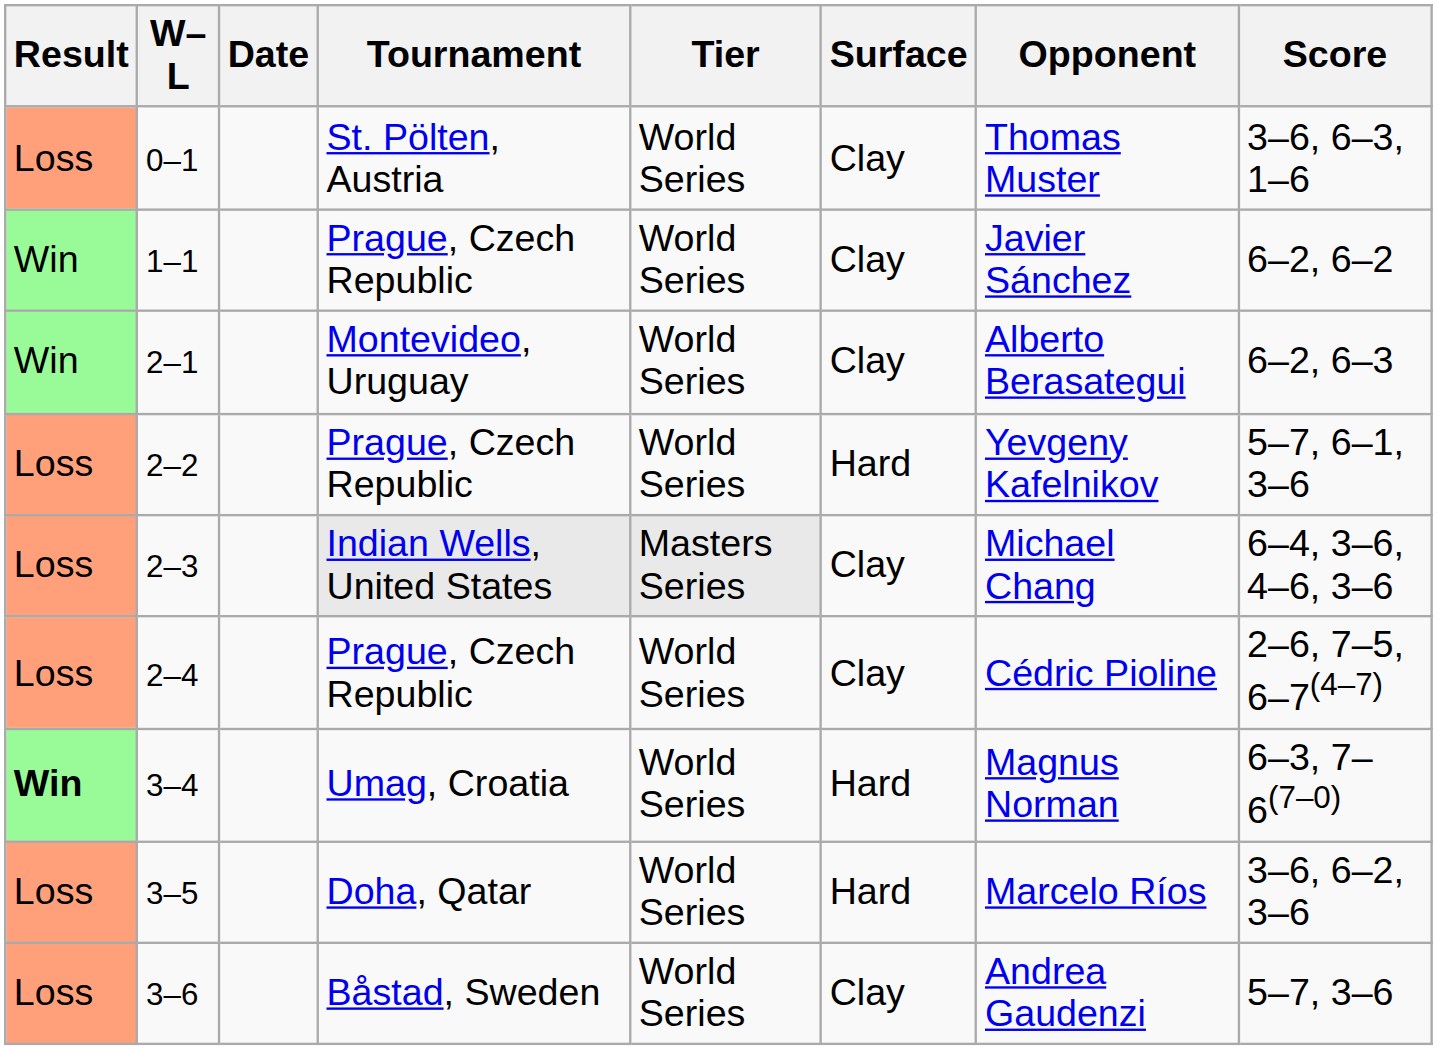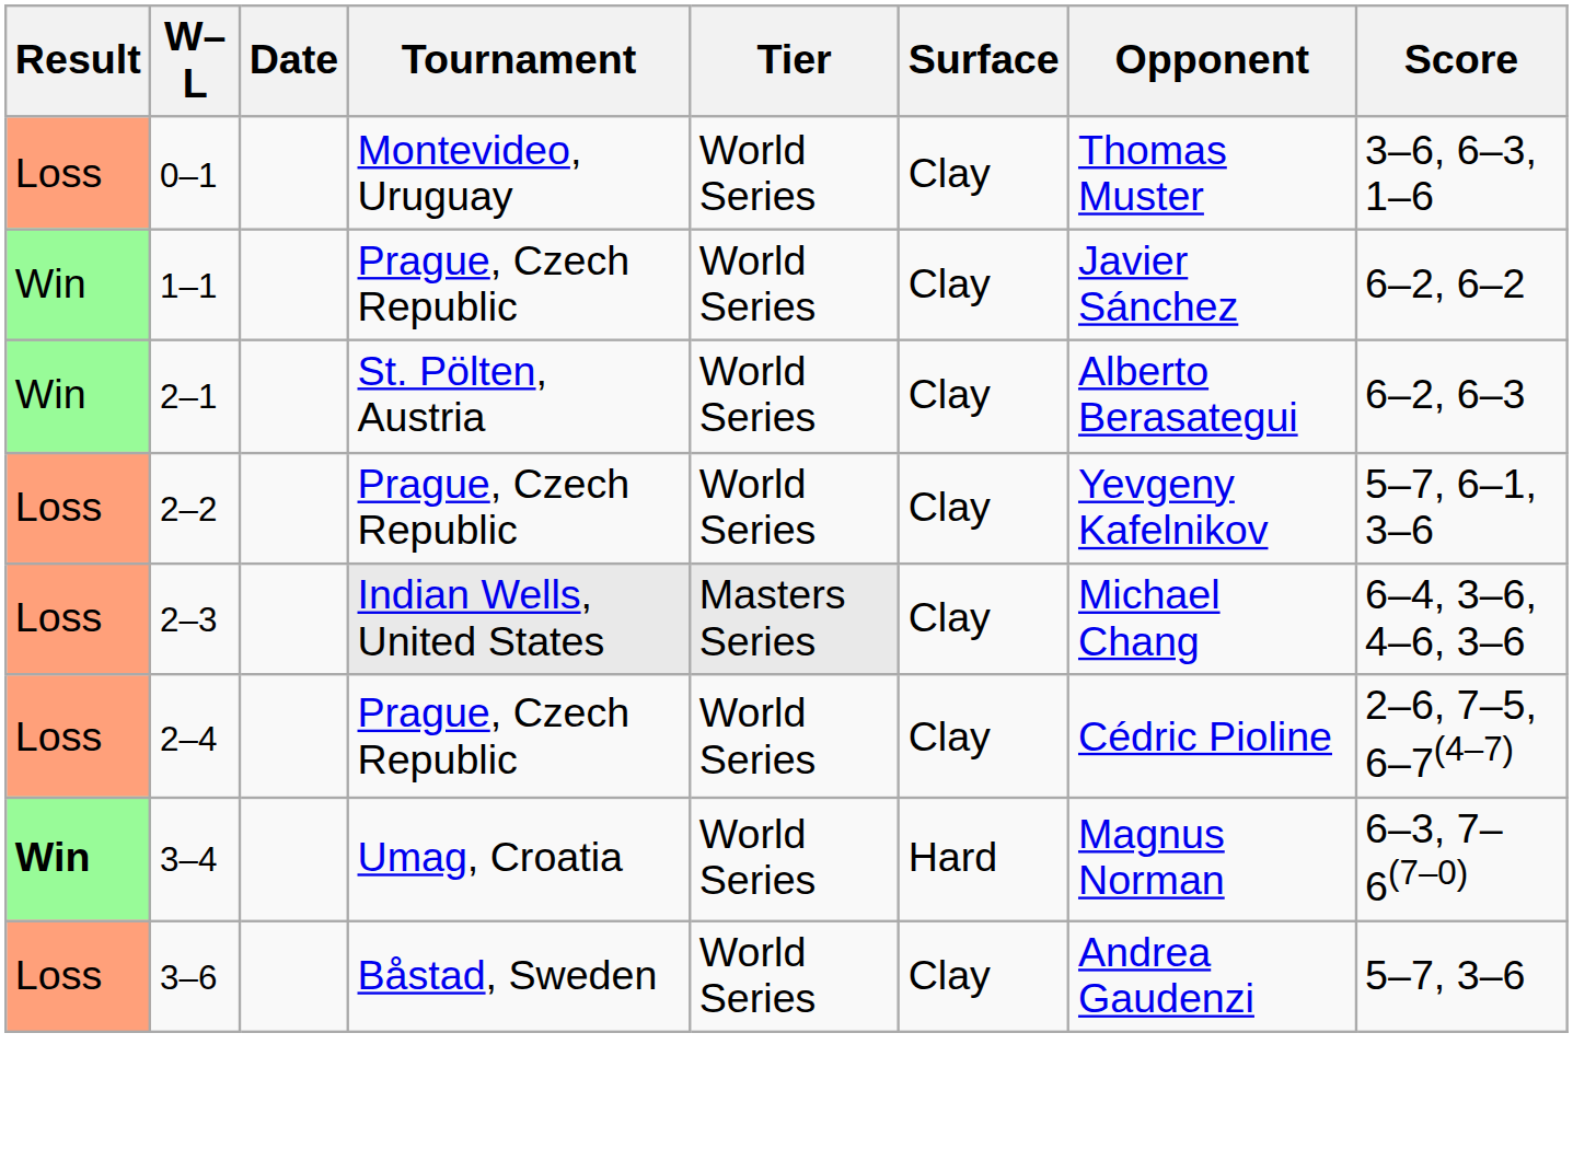0–1 | Tournament: St. Pölten, Austria -> Montevideo, Uruguay
2–1 | Tournament: Montevideo, Uruguay -> St. Pölten, Austria
2–2 | Surface: Hard -> Clay
- row: Loss | 3–5 | Doha, Qatar | World Series | Hard | Marcelo Ríos | 3–6, 6–2, 3–6
